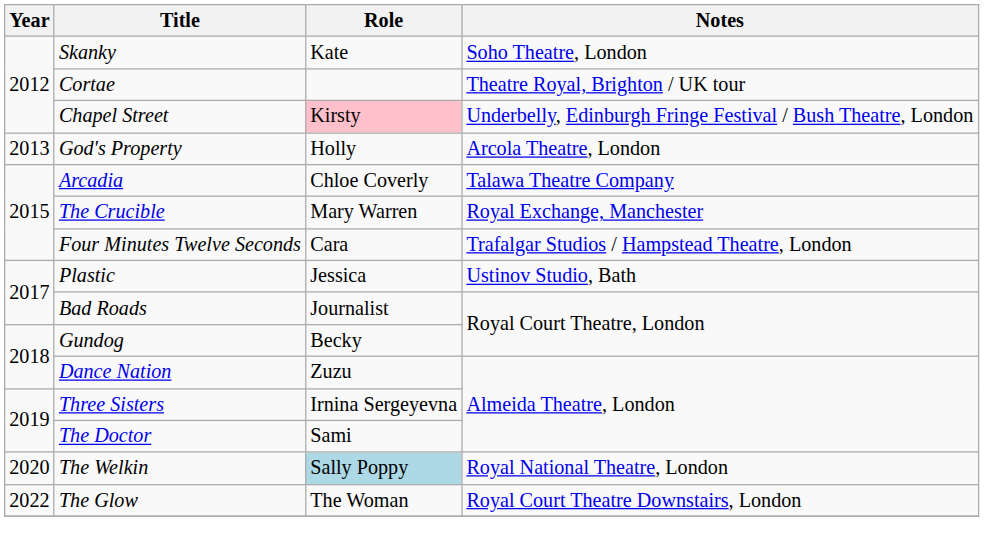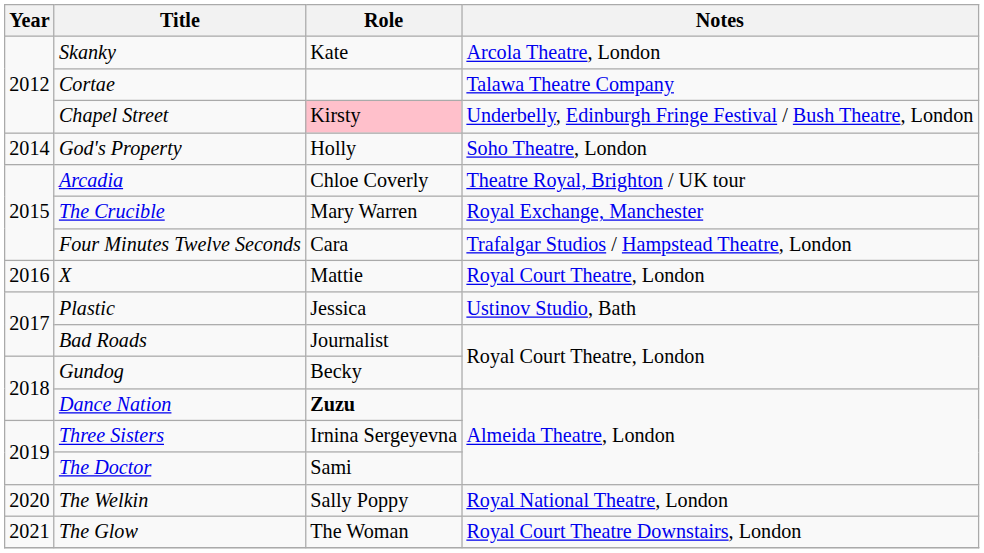Skanky | Notes: Soho Theatre, London -> Arcola Theatre, London
Cortae | Notes: Theatre Royal, Brighton / UK tour -> Talawa Theatre Company
God's Property | Year: 2013 -> 2014
God's Property | Notes: Arcola Theatre, London -> Soho Theatre, London
Arcadia | Notes: Talawa Theatre Company -> Theatre Royal, Brighton / UK tour
+ row: 2016 | X | Mattie | Royal Court Theatre, London
Dance Nation | Role: normal -> bold
The Welkin | Role: lightblue background -> no background
The Glow | Year: 2022 -> 2021
